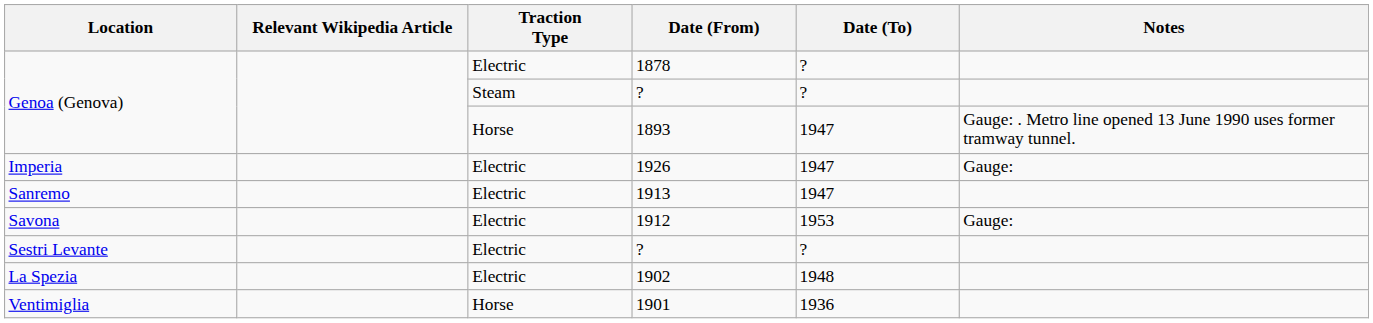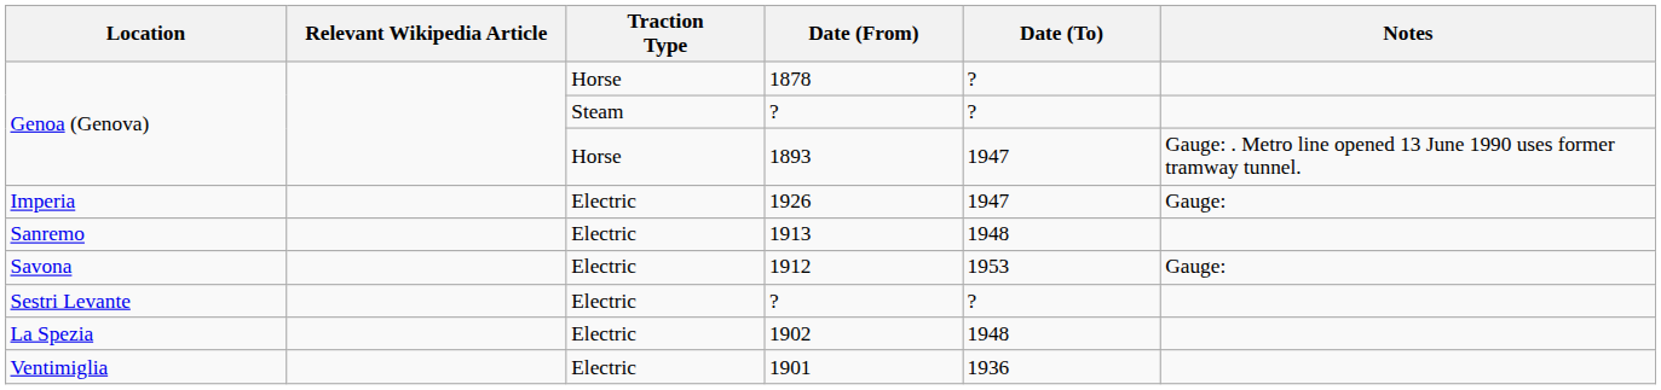1878 | Traction Type: Electric -> Horse
1913 | Date (To): 1947 -> 1948
1901 | Traction Type: Horse -> Electric
